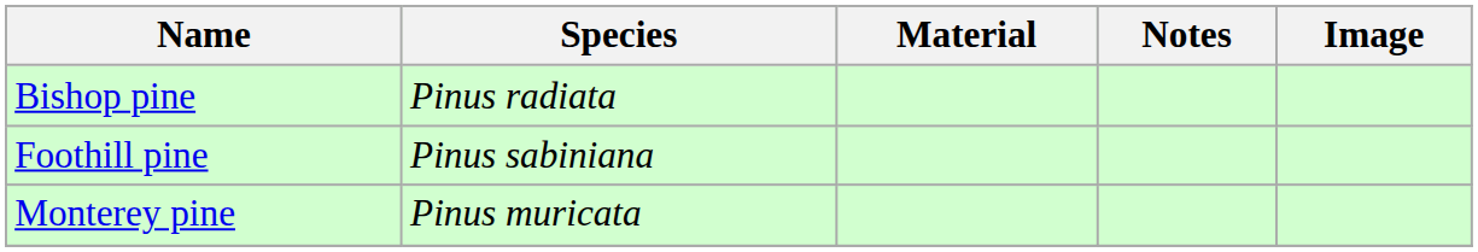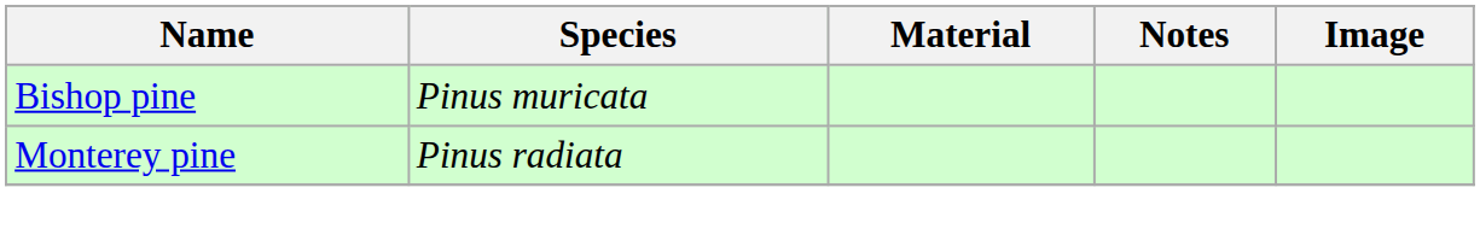Bishop pine | Species: Pinus radiata -> Pinus muricata
- row: Foothill pine | Pinus sabiniana
Monterey pine | Species: Pinus muricata -> Pinus radiata
